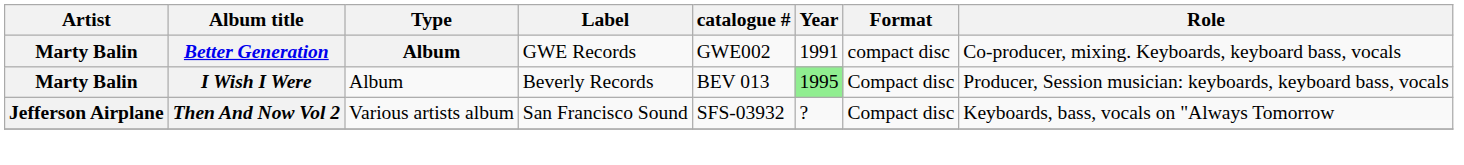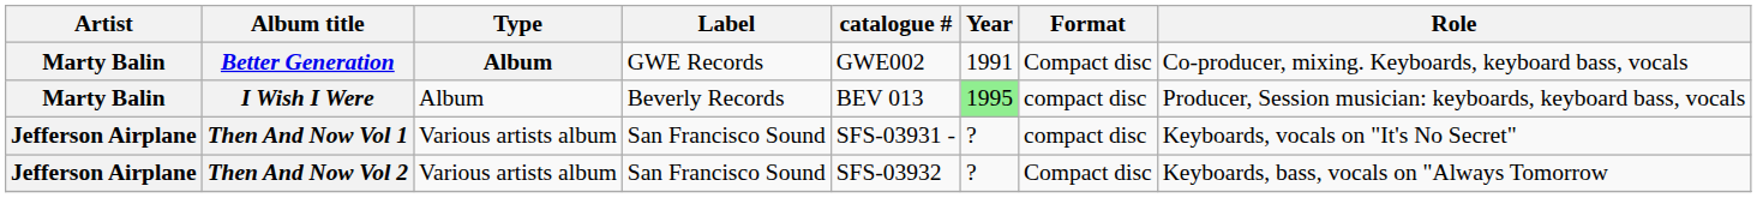Better Generation | Format: compact disc -> Compact disc
I Wish I Were | Format: Compact disc -> compact disc
+ row: Jefferson Airplane | Then And Now Vol 1 | Various artists album | San Francisco Sound | SFS-03931 - | ? | compact disc | Keyboards, vocals on "It's No Secret"
